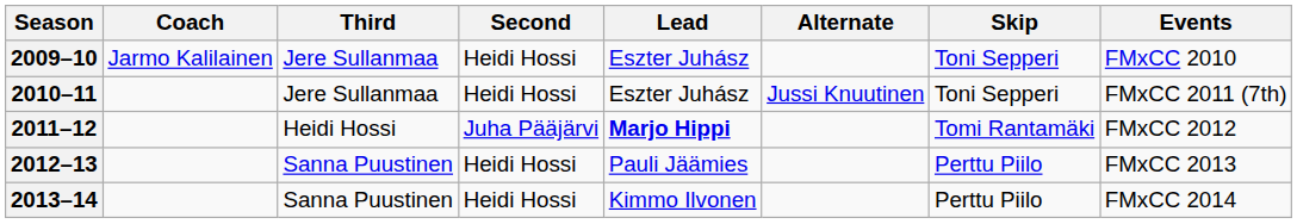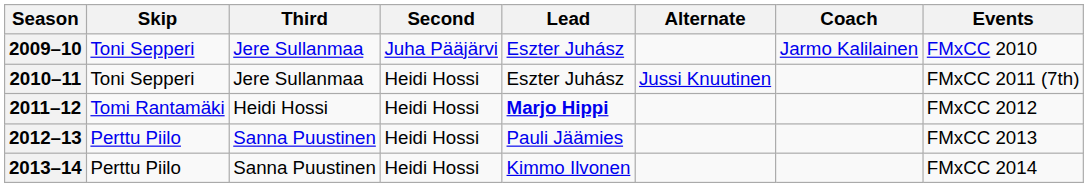columns swapped: Skip <-> Coach
2009–10 | Second: Heidi Hossi -> Juha Pääjärvi
2011–12 | Second: Juha Pääjärvi -> Heidi Hossi
